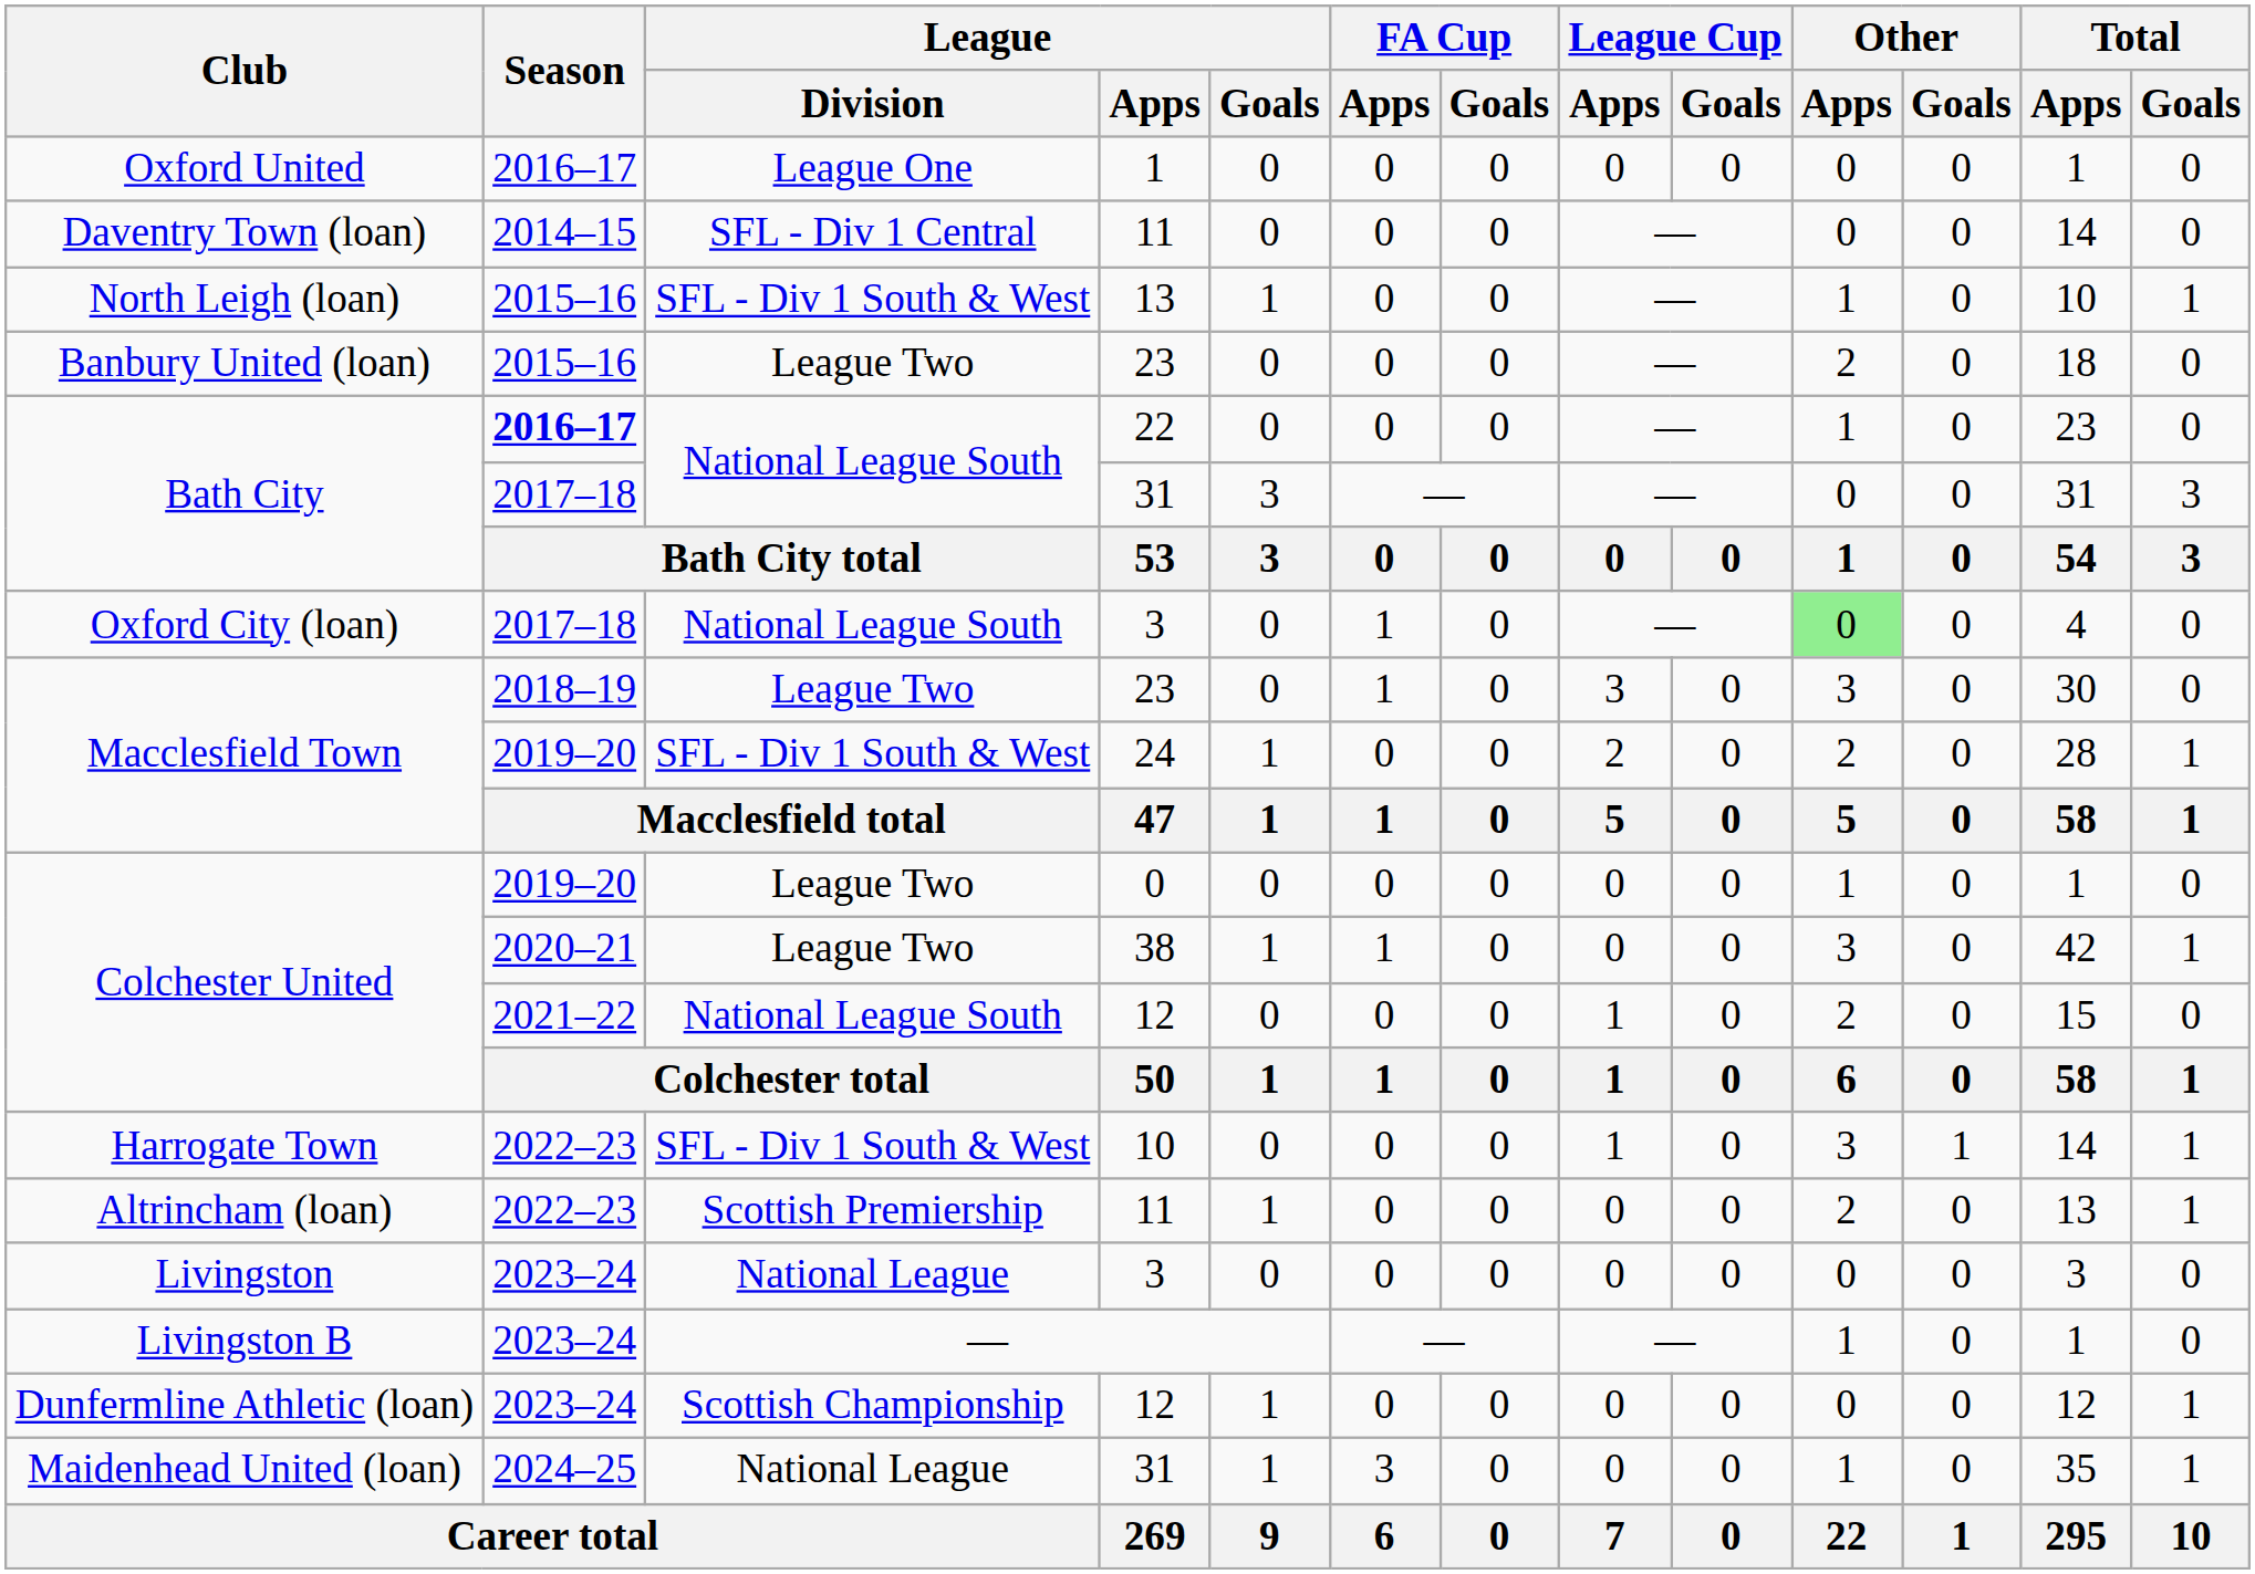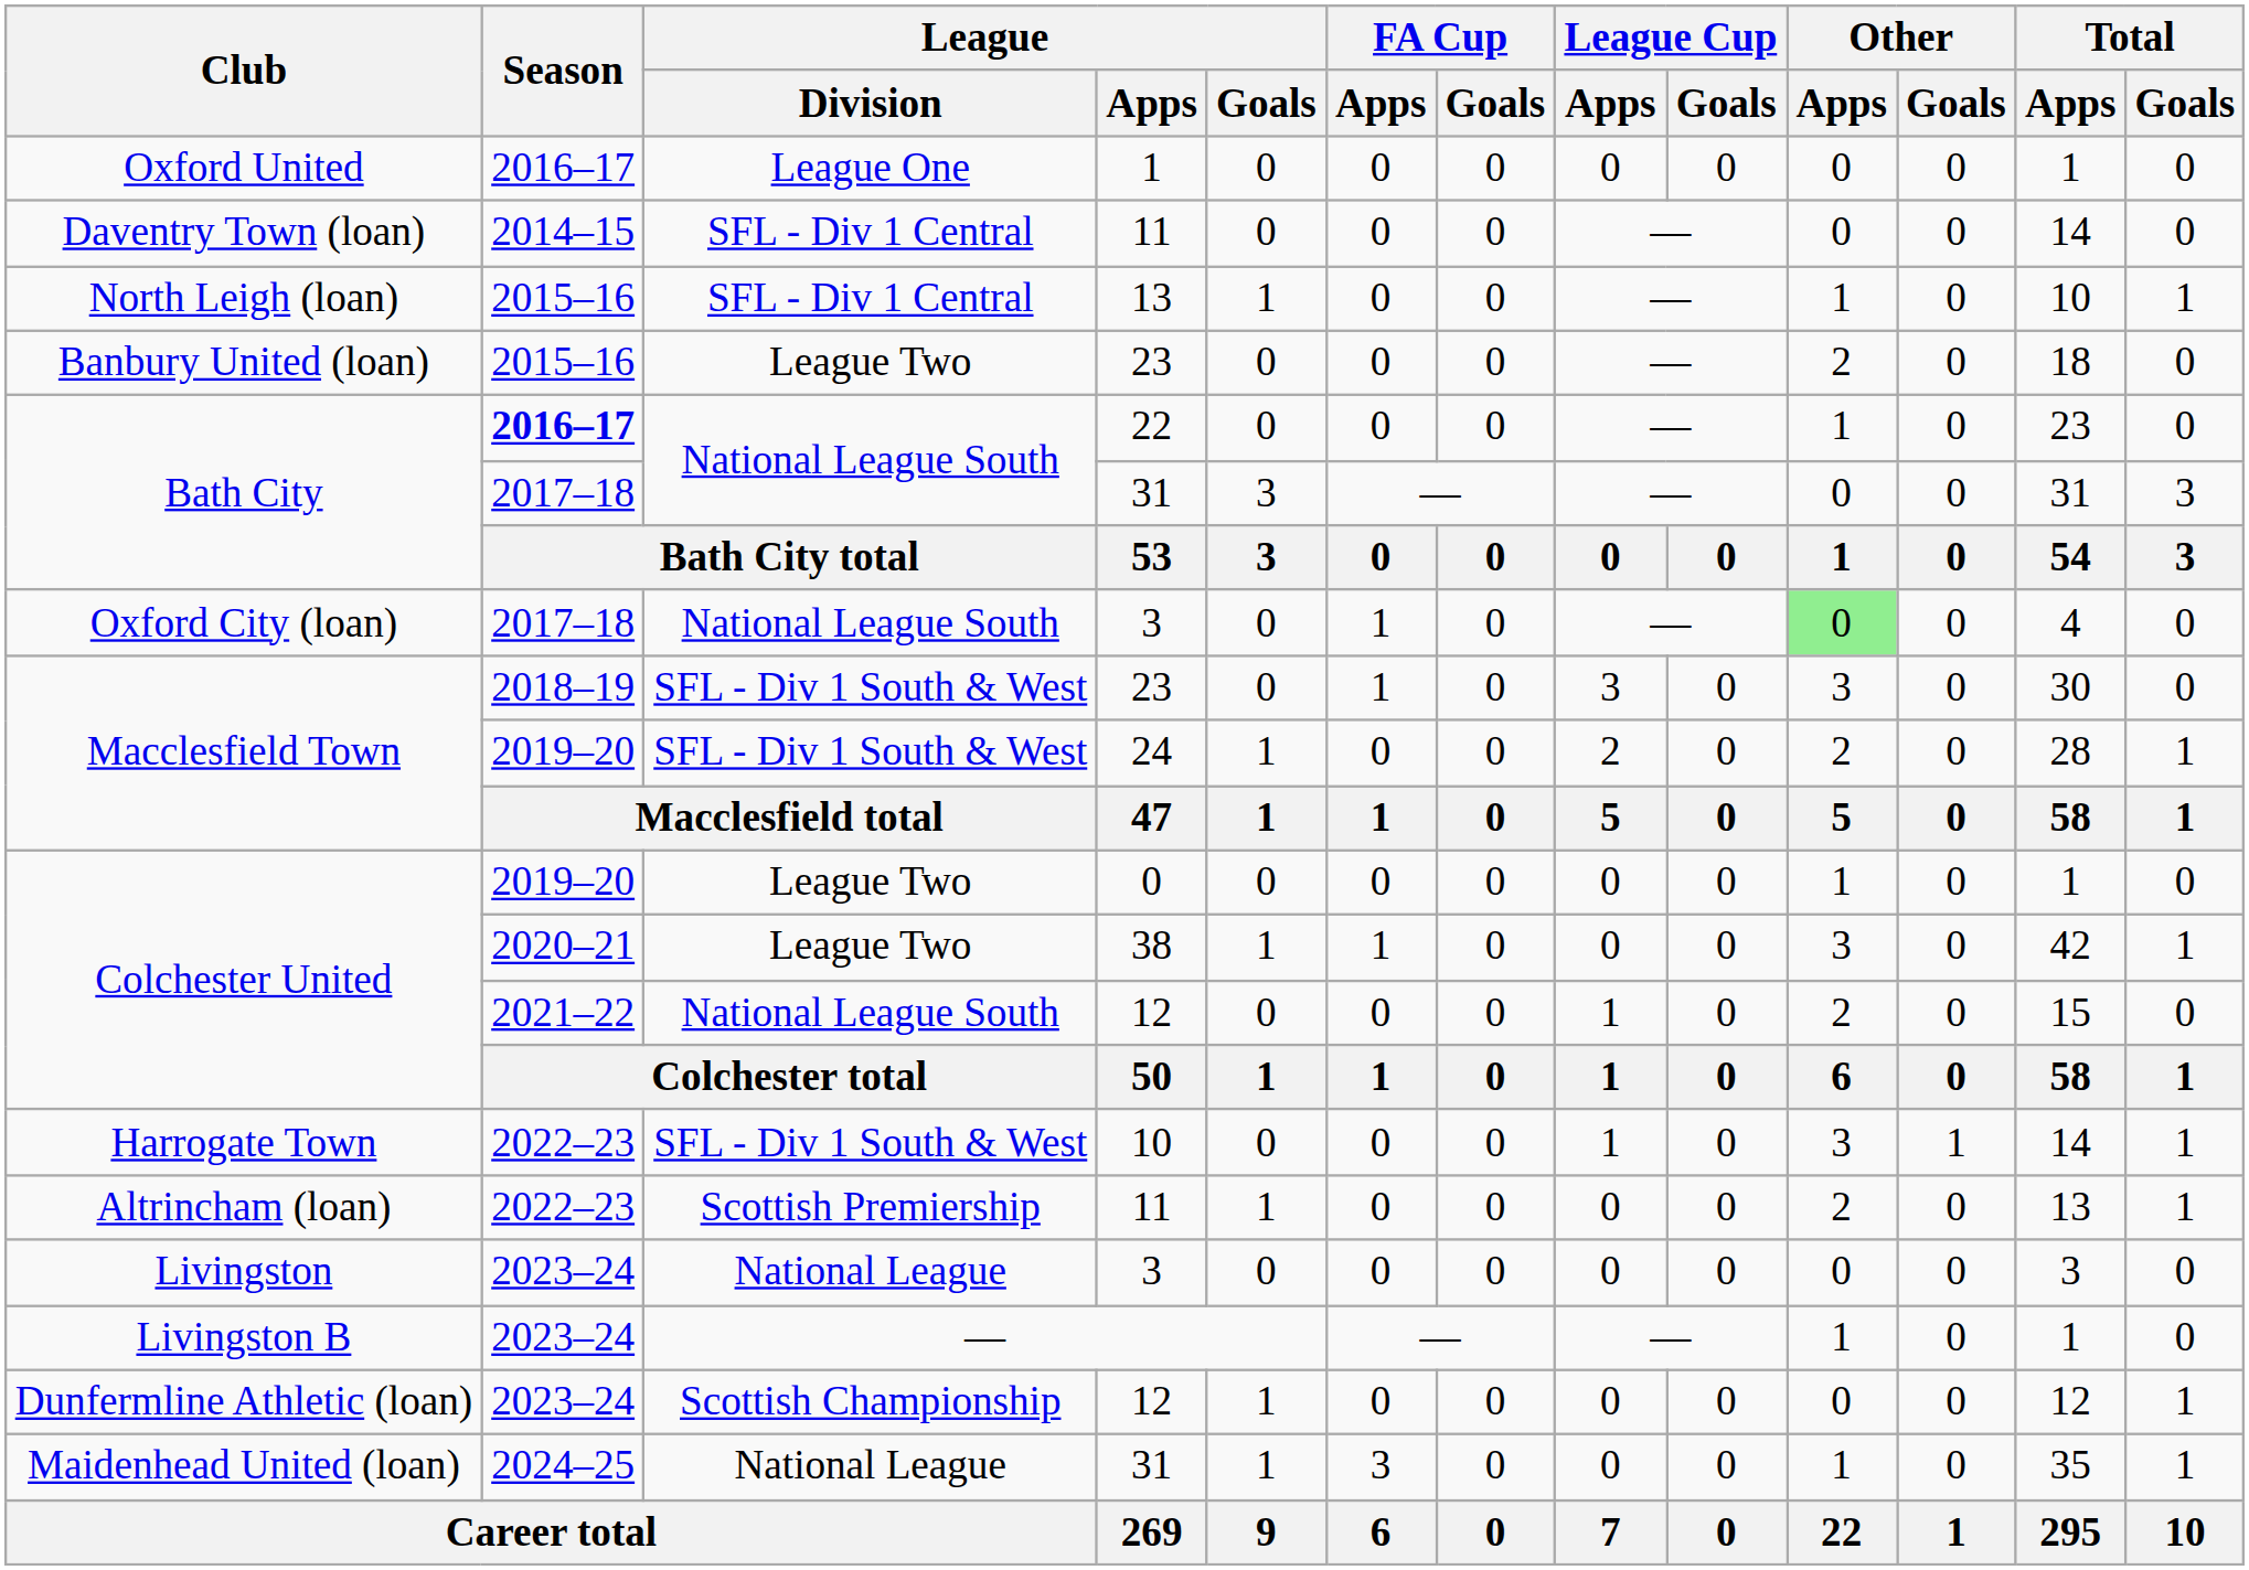North Leigh (loan) | League / Division: SFL - Div 1 South & West -> SFL - Div 1 Central
Macclesfield Town / 23 | League / Division: League Two -> SFL - Div 1 South & West
